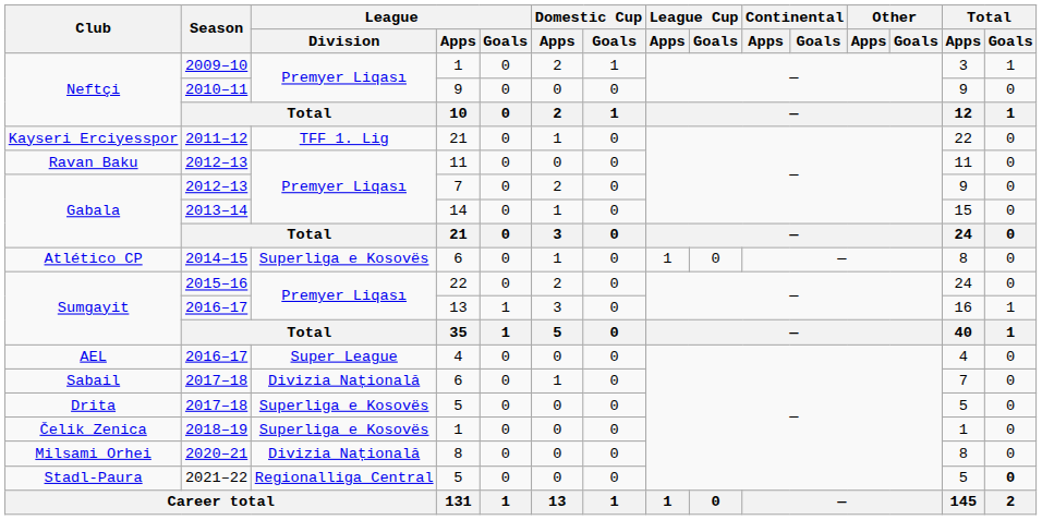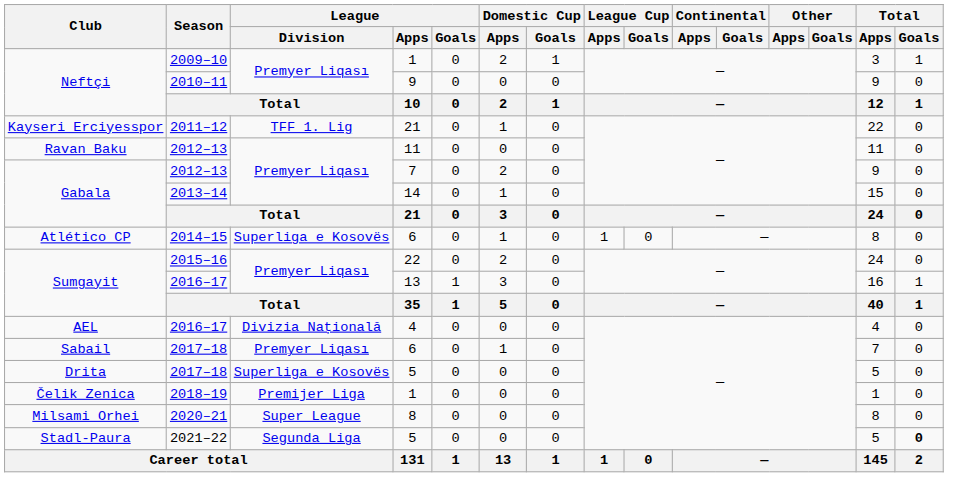AEL | League / Division: Super League -> Divizia Națională
Sabail | League / Division: Divizia Națională -> Premyer Liqası
Čelik Zenica | League / Division: Superliga e Kosovës -> Premijer Liga
Milsami Orhei | League / Division: Divizia Națională -> Super League
Stadl-Paura | League / Division: Regionalliga Central -> Segunda Liga
